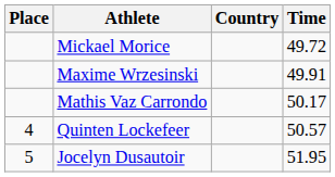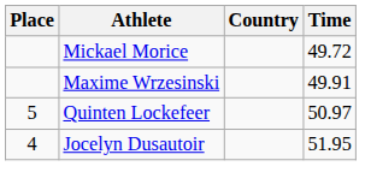- row: Mathis Vaz Carrondo | 50.17
Quinten Lockefeer | Place: 4 -> 5
Quinten Lockefeer | Time: 50.57 -> 50.97
Jocelyn Dusautoir | Place: 5 -> 4
